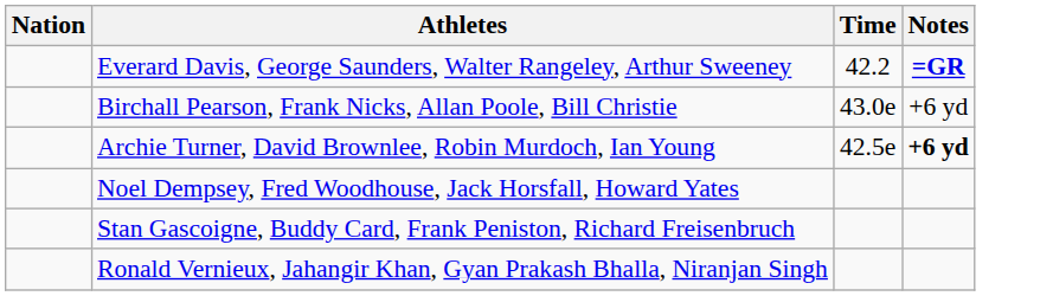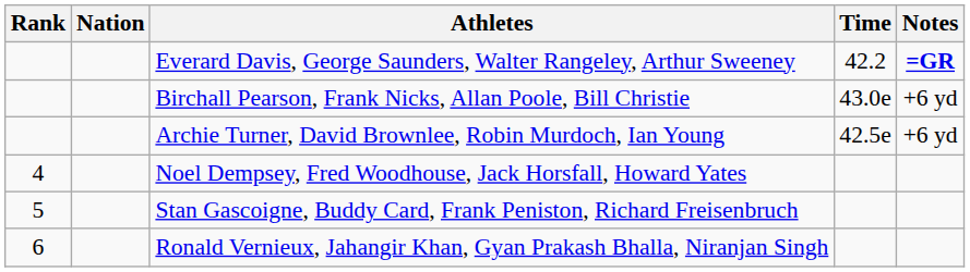+ column: Rank | 4 | 5 | 6
Archie Turner, David Brownlee, Robin Murdoch, Ian Young | Notes: bold -> normal
